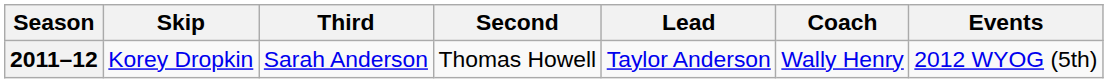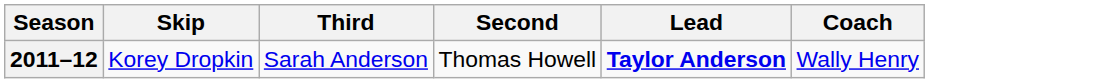- column: Events | 2012 WYOG (5th)
2011–12 | Lead: normal -> bold
